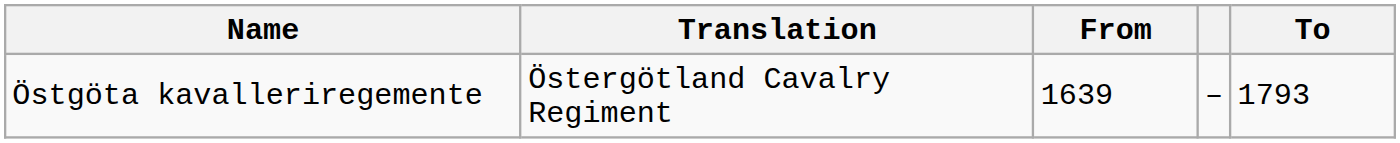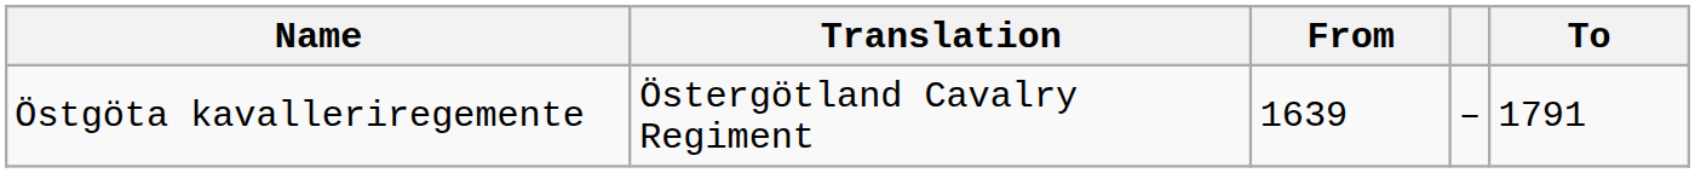Östgöta kavalleriregemente | To: 1793 -> 1791
